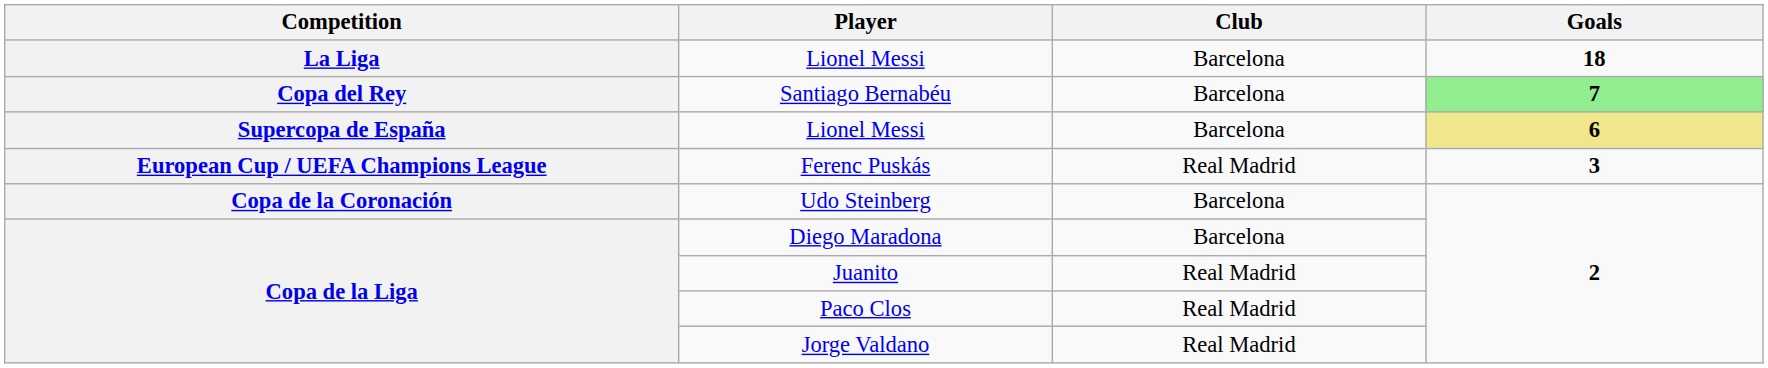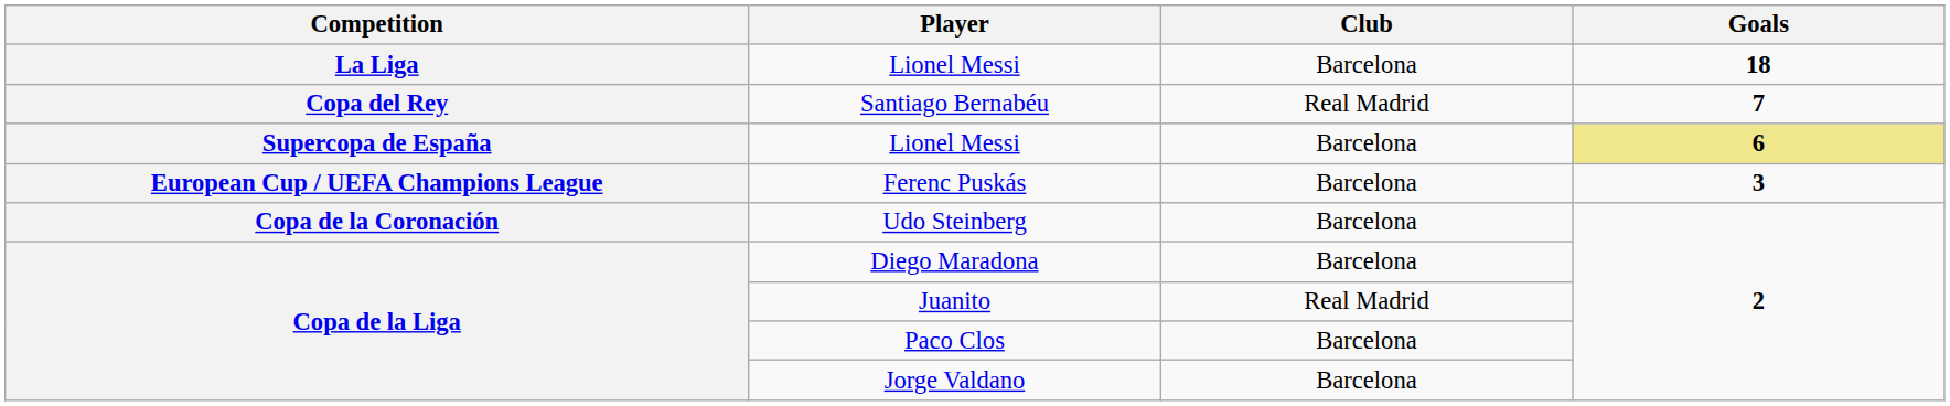Santiago Bernabéu | Club: Barcelona -> Real Madrid
Santiago Bernabéu | Goals: lightgreen background -> no background
Ferenc Puskás | Club: Real Madrid -> Barcelona
Paco Clos | Club: Real Madrid -> Barcelona
Jorge Valdano | Club: Real Madrid -> Barcelona
